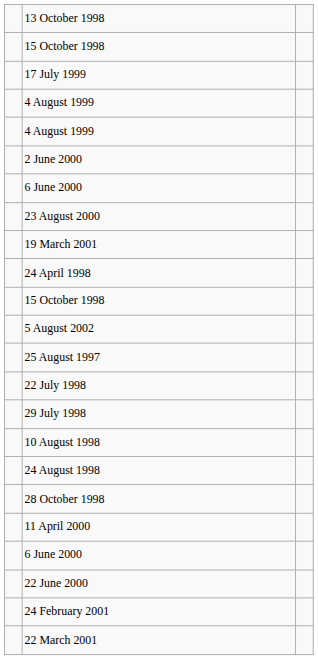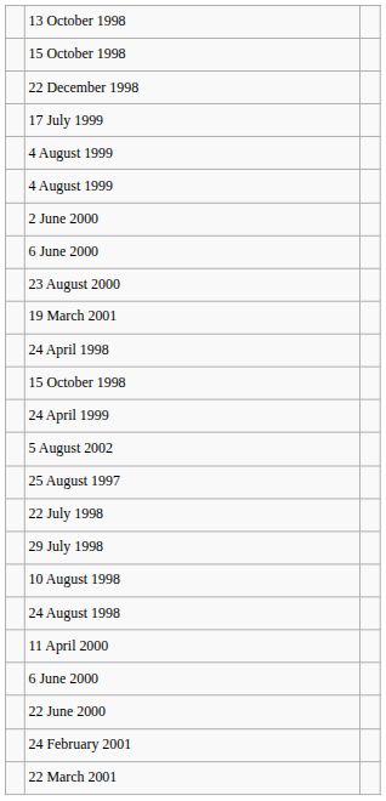+ row: 22 December 1998
+ row: 24 April 1999
- row: 28 October 1998
